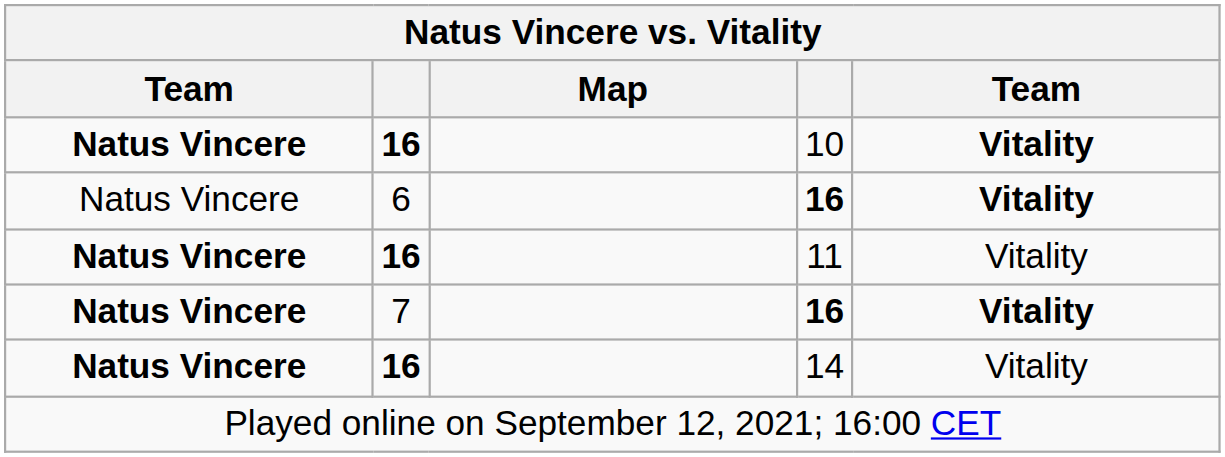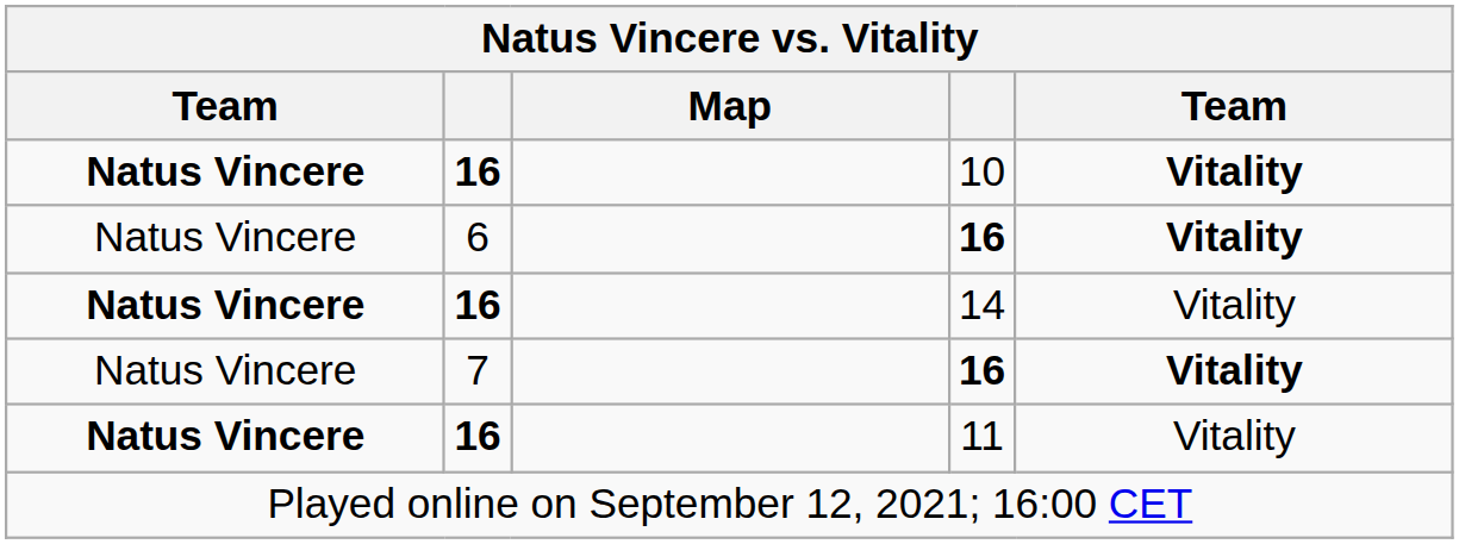rows swapped: 11 <-> 14
7 / 16 | column 1: bold -> normal
